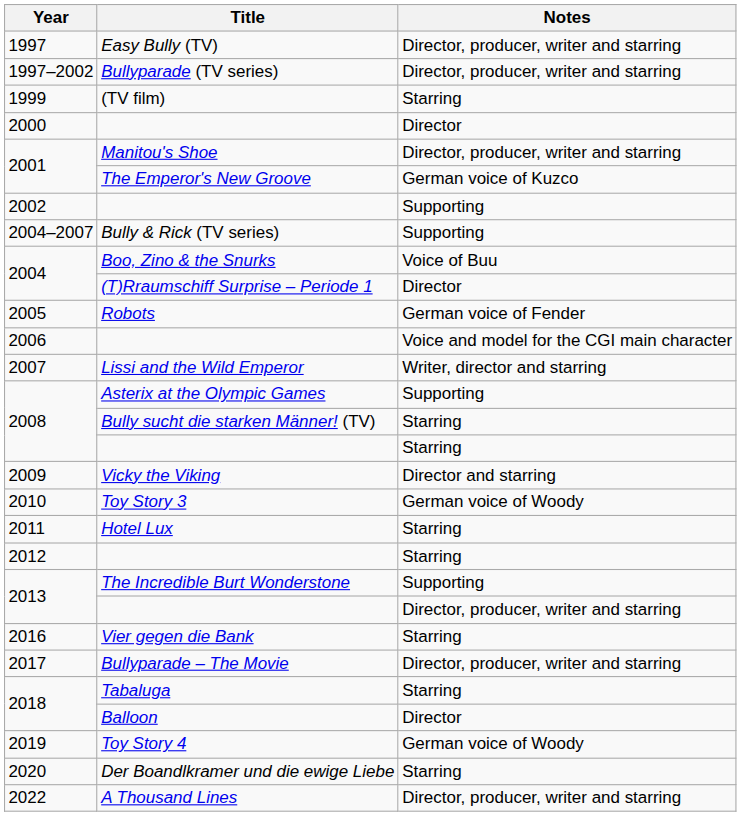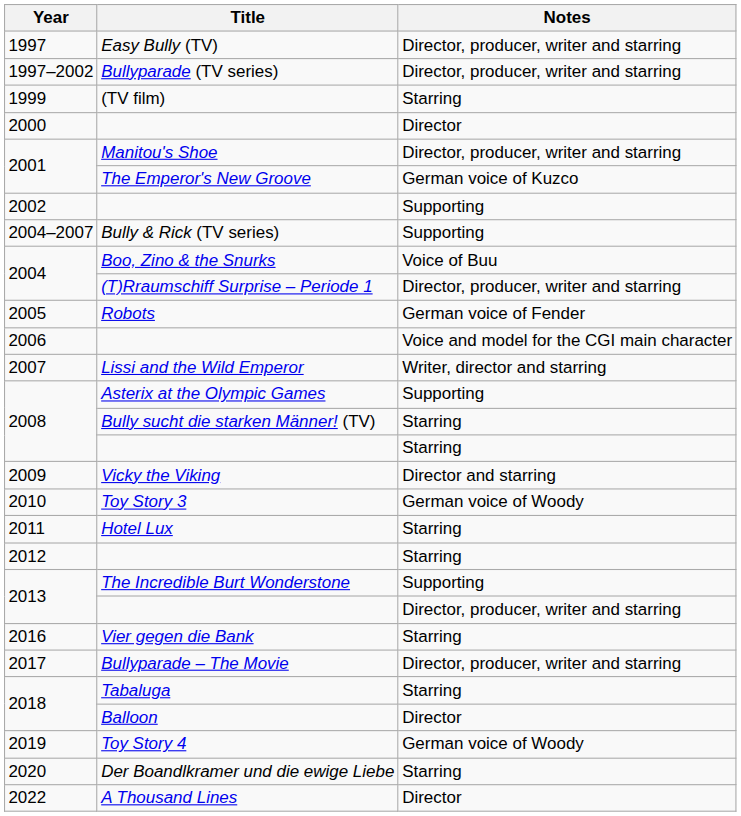(T)Rraumschiff Surprise – Periode 1 | Notes: Director -> Director, producer, writer and starring
A Thousand Lines | Notes: Director, producer, writer and starring -> Director
